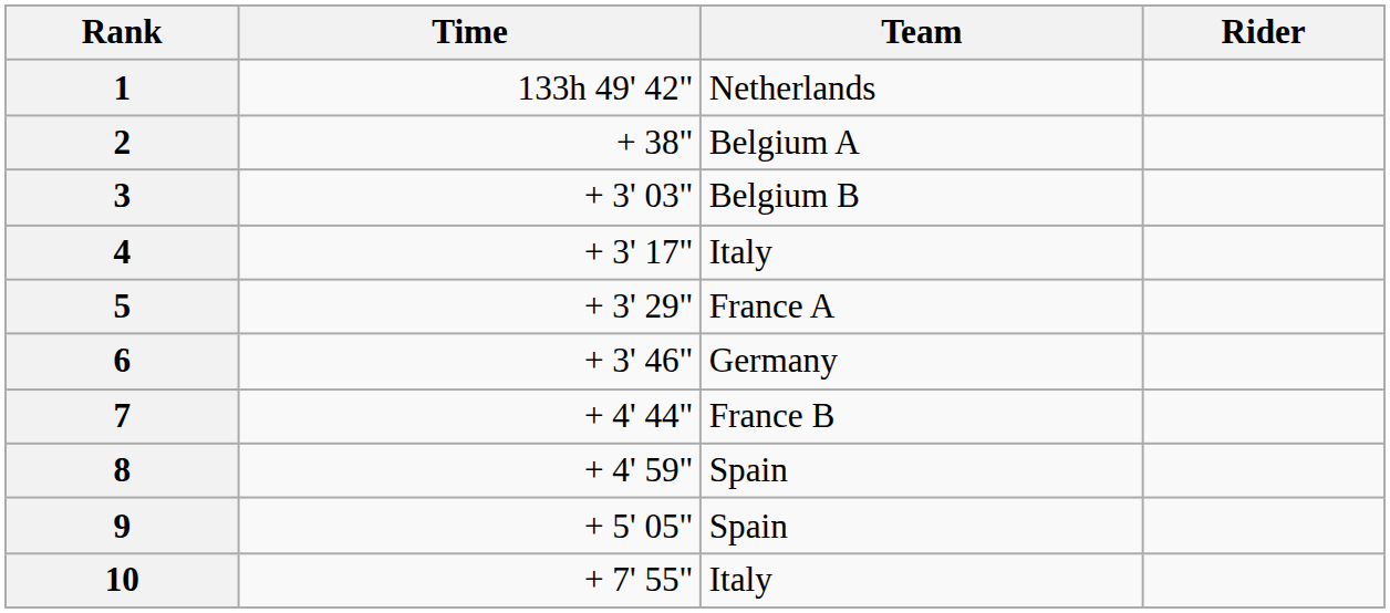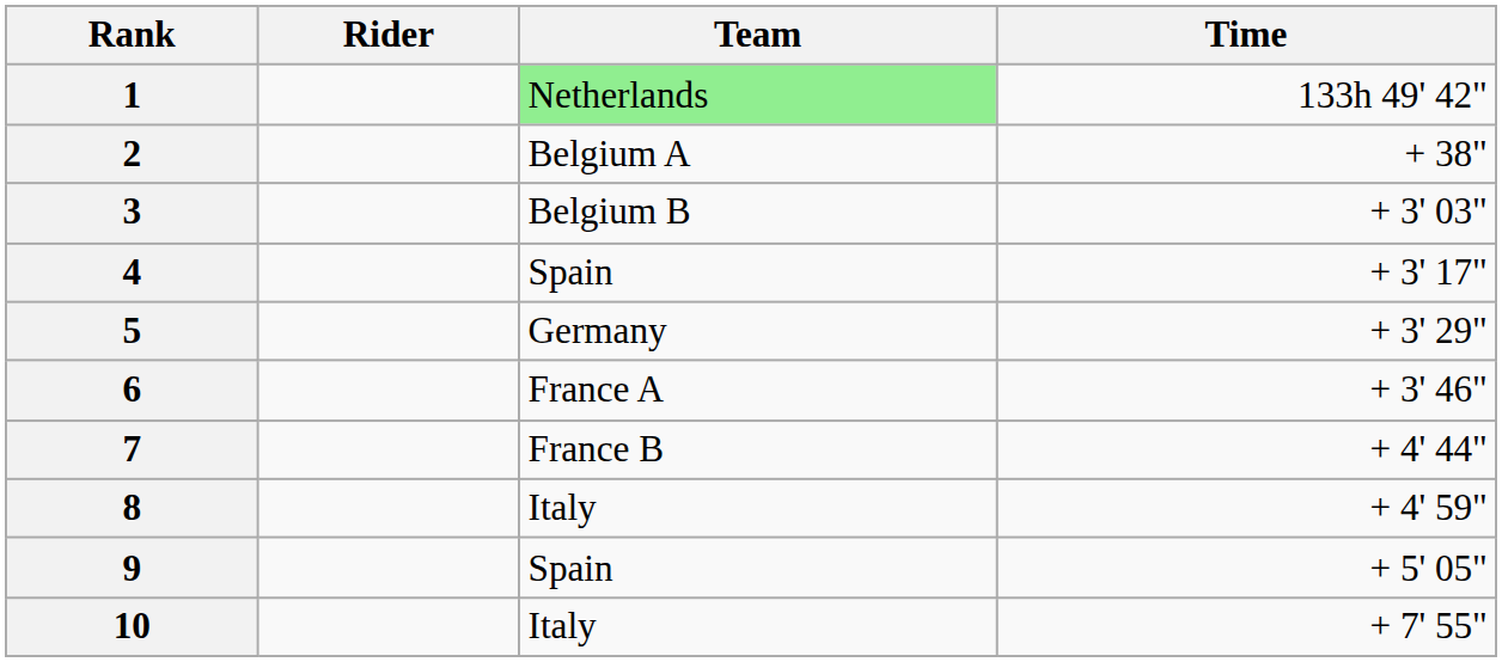columns swapped: Rider <-> Time
1 | Team: no background -> lightgreen background
4 | Team: Italy -> Spain
5 | Team: France A -> Germany
6 | Team: Germany -> France A
8 | Team: Spain -> Italy
